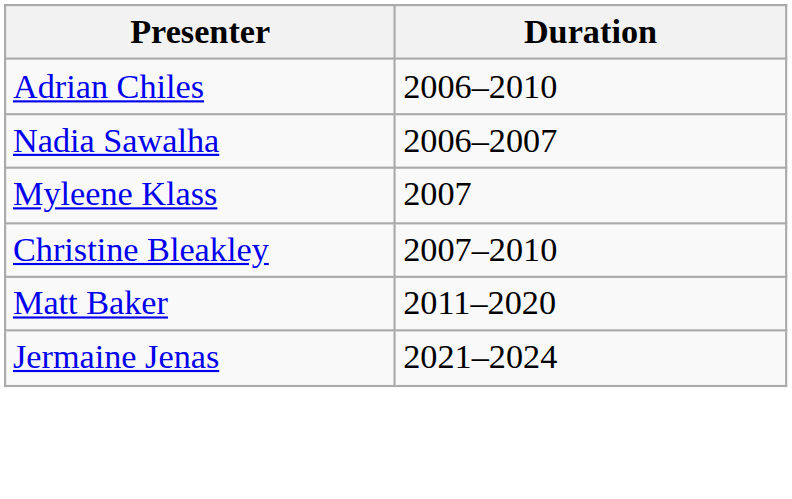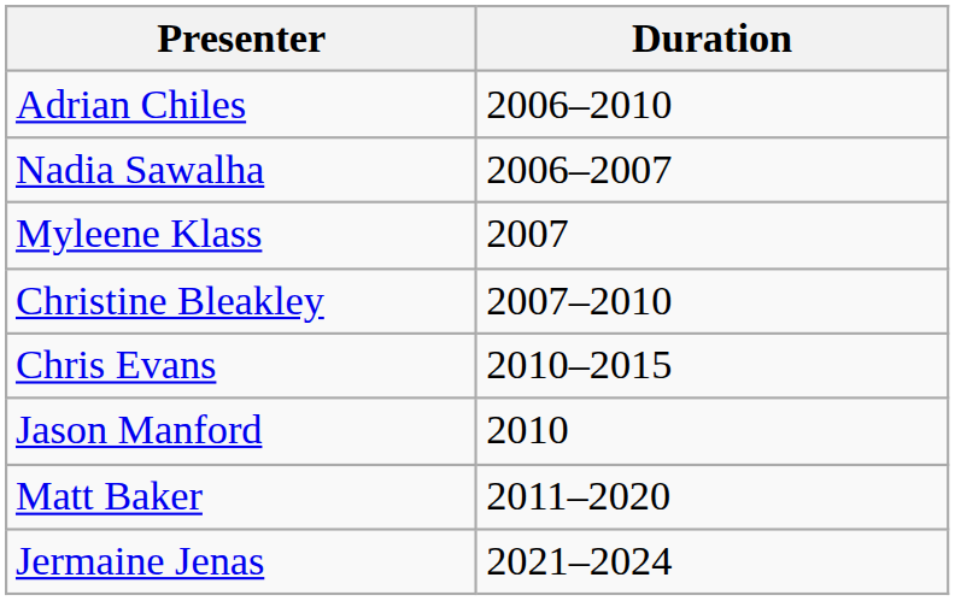+ row: Chris Evans | 2010–2015
+ row: Jason Manford | 2010
